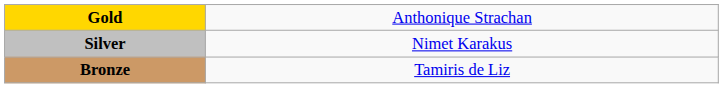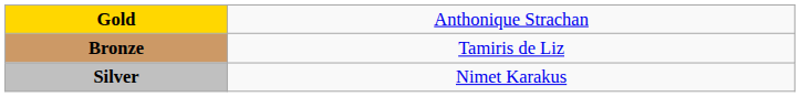rows swapped: Silver <-> Bronze
